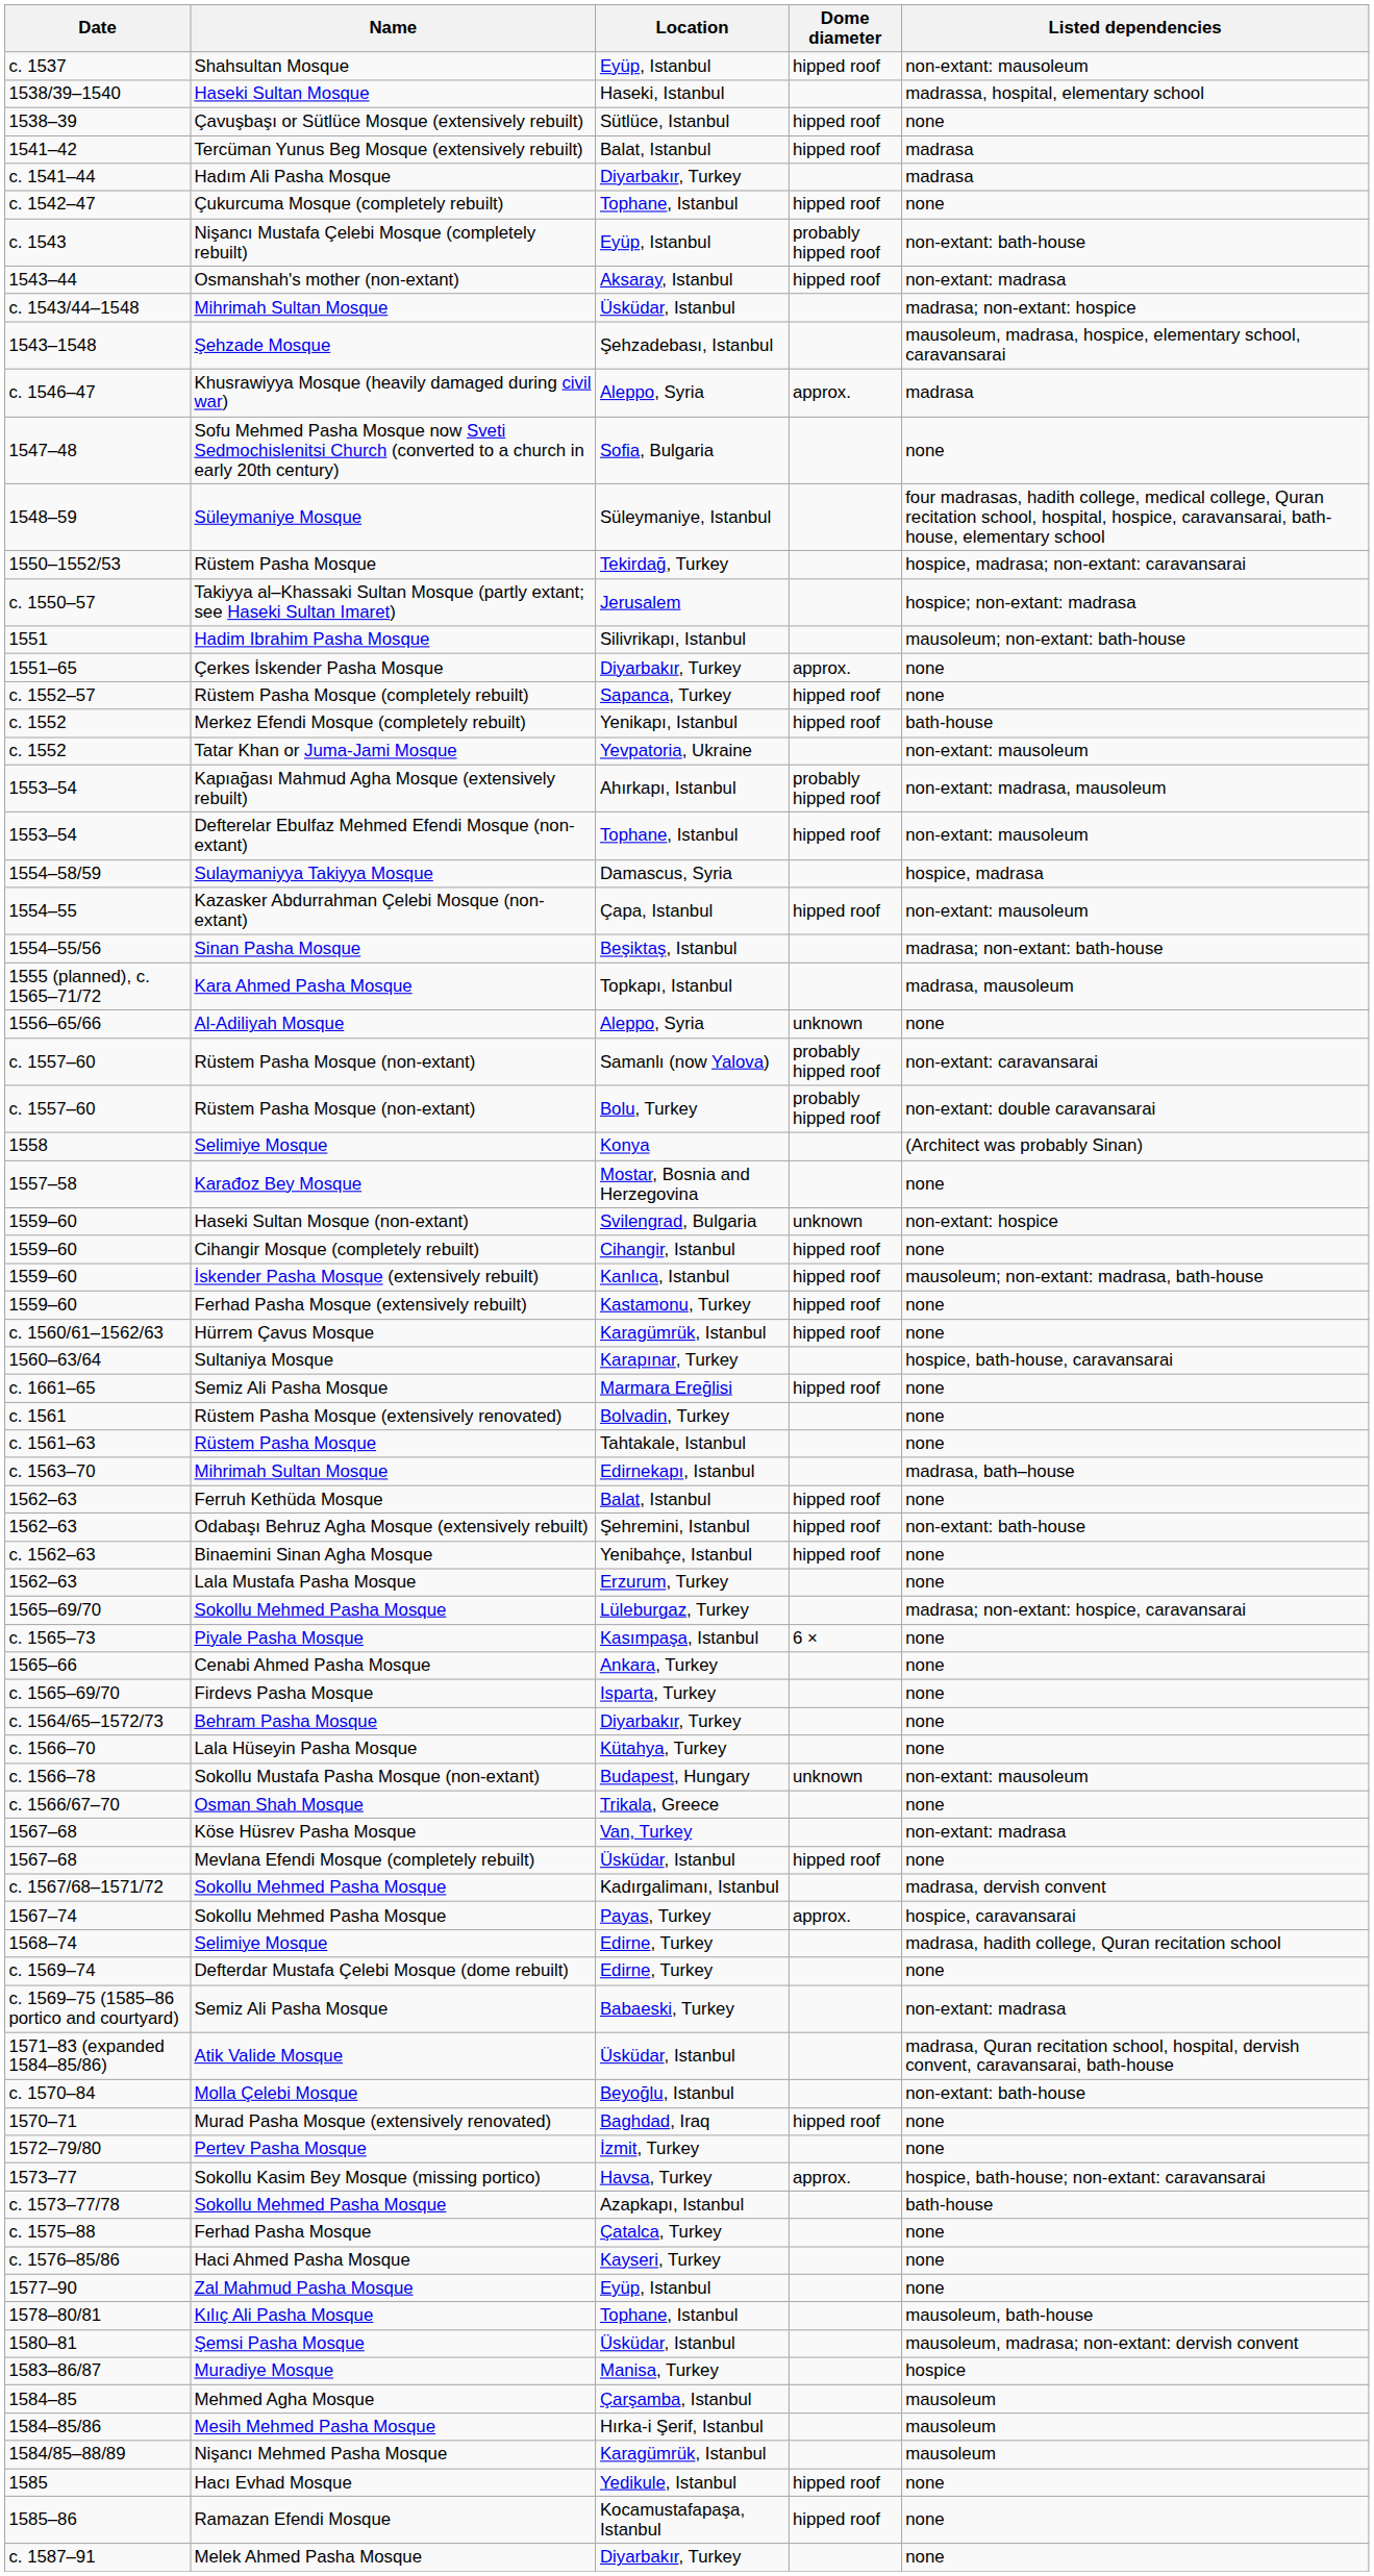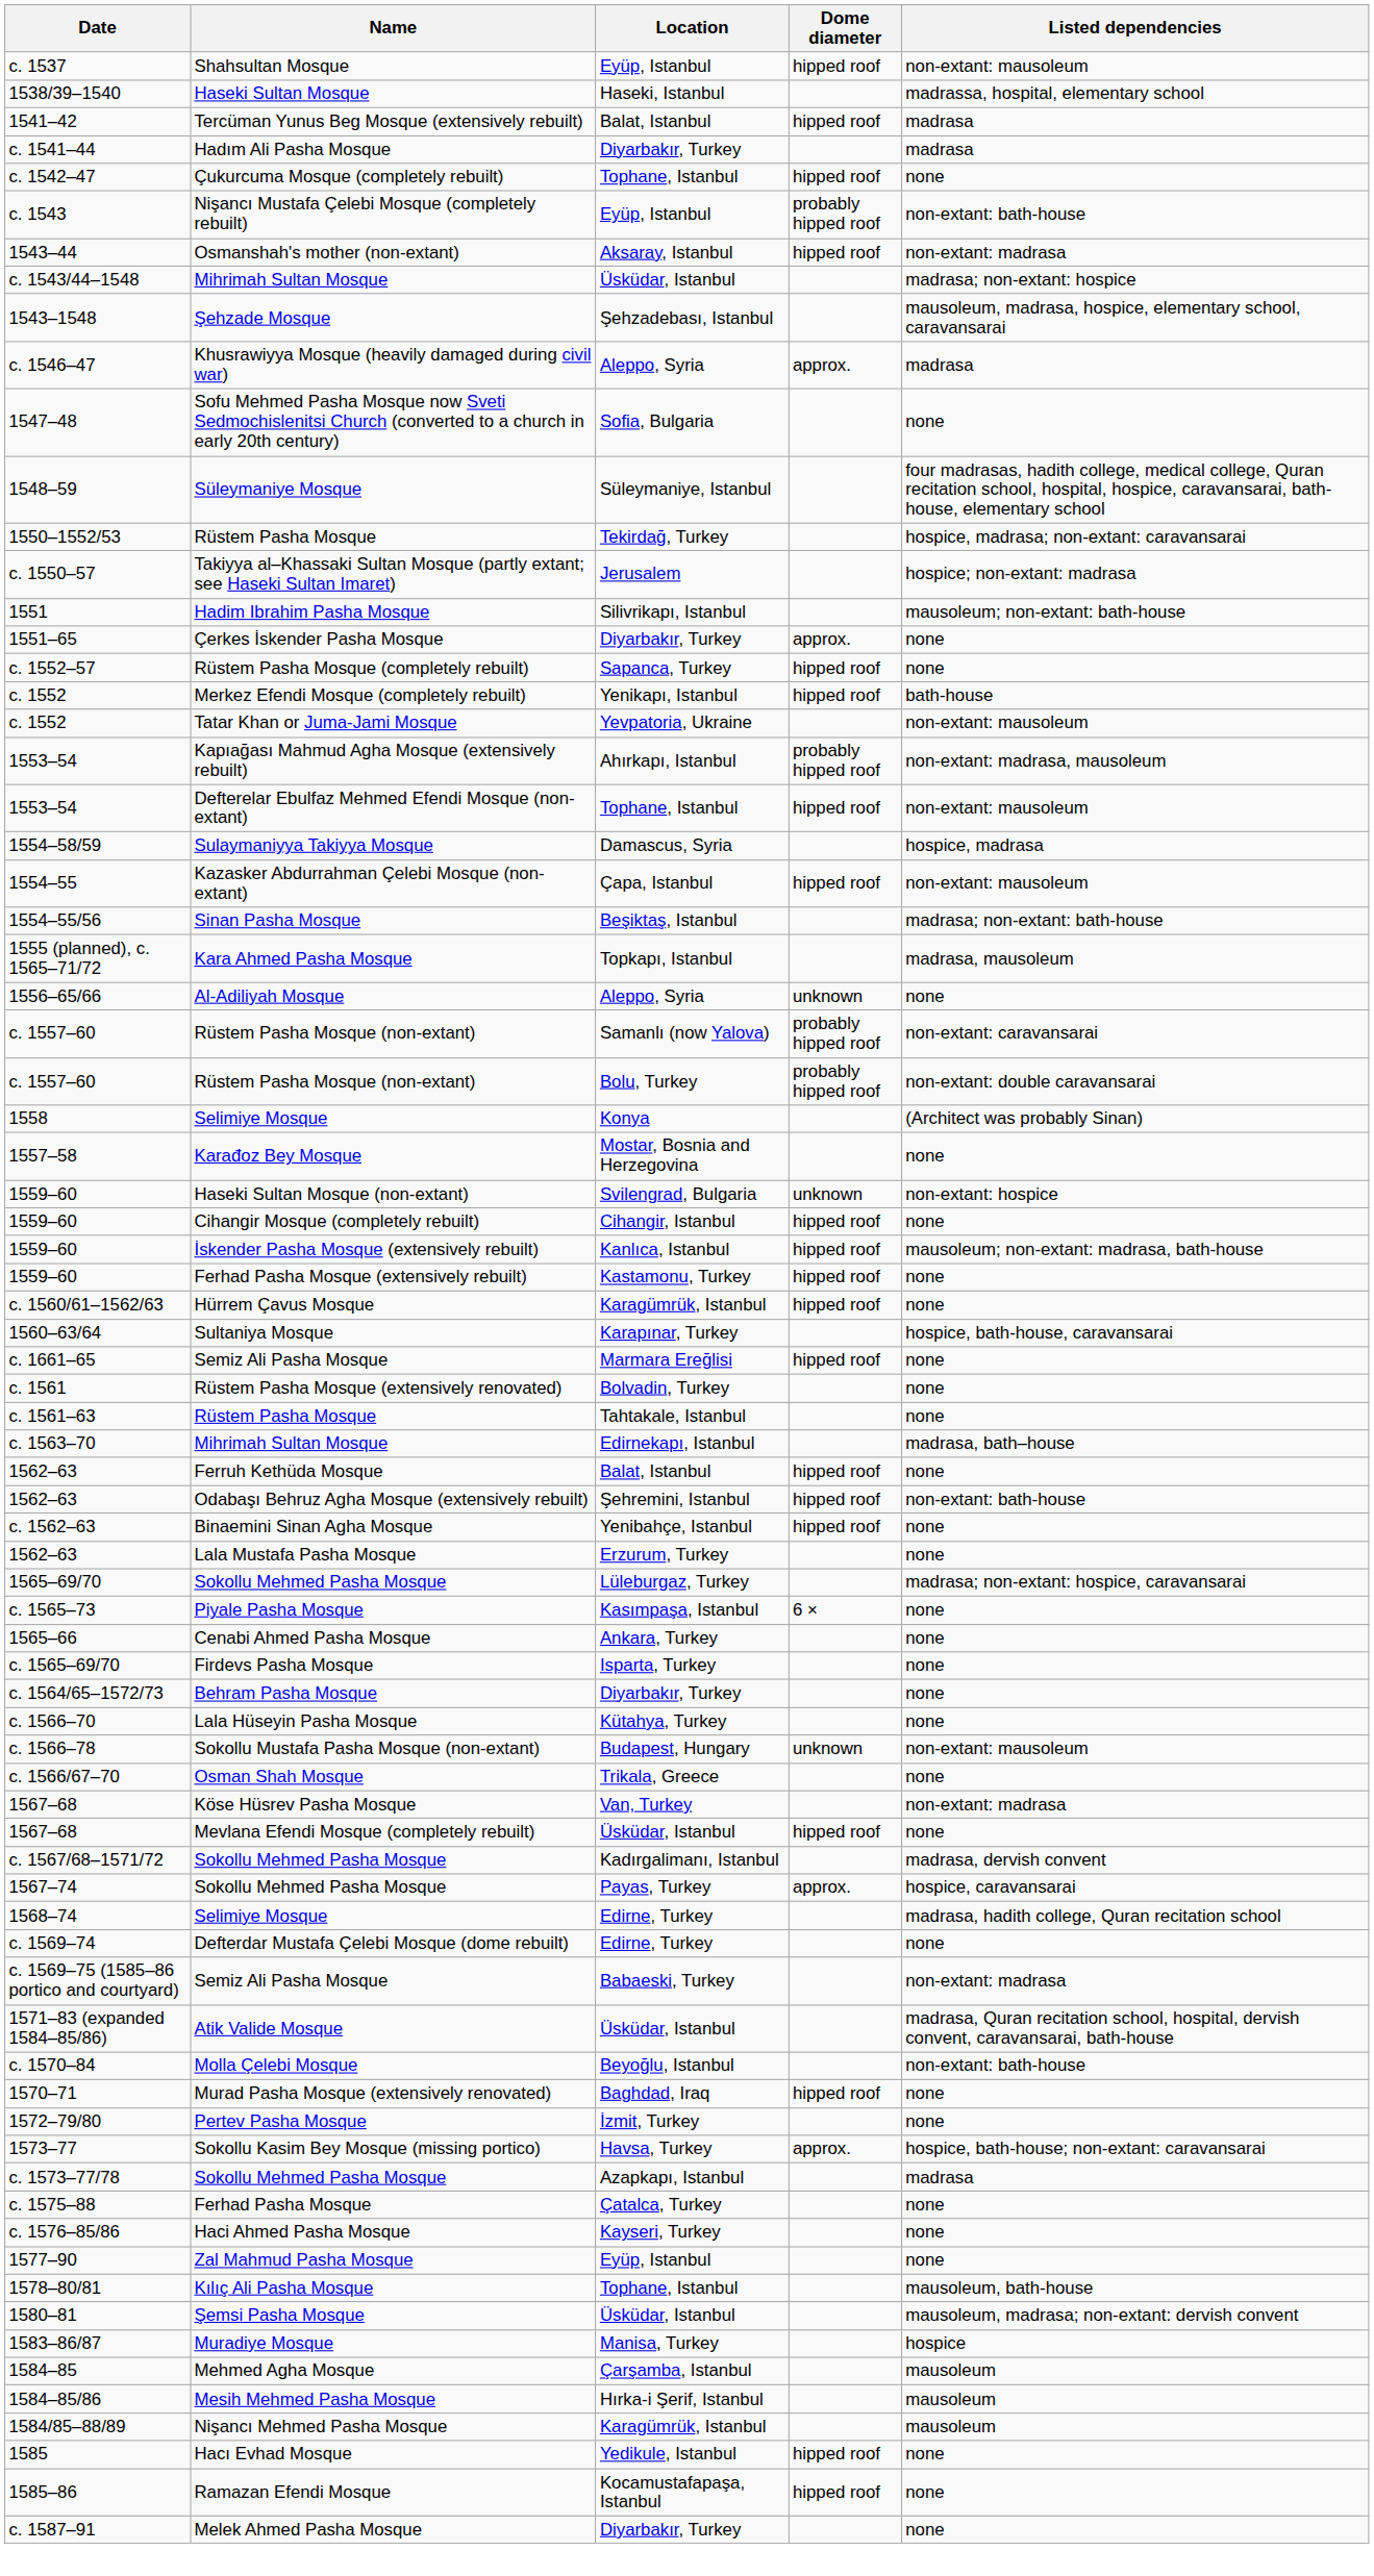- row: 1538–39 | Çavuşbaşı or Sütlüce Mosque (extensively rebuilt) | Sütlüce, Istanbul | hipped roof | none
Sokollu Mehmed Pasha Mosque / Azapkapı, Istanbul | Listed dependencies: bath-house -> madrasa
